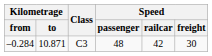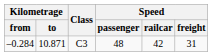–0.284 | Speed / freight: 30 -> 31
